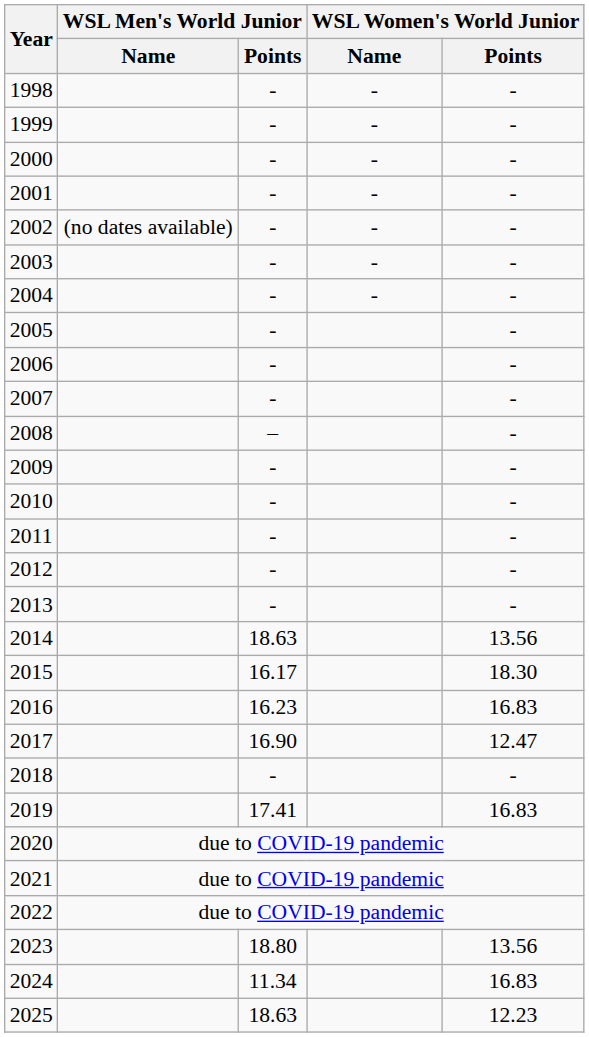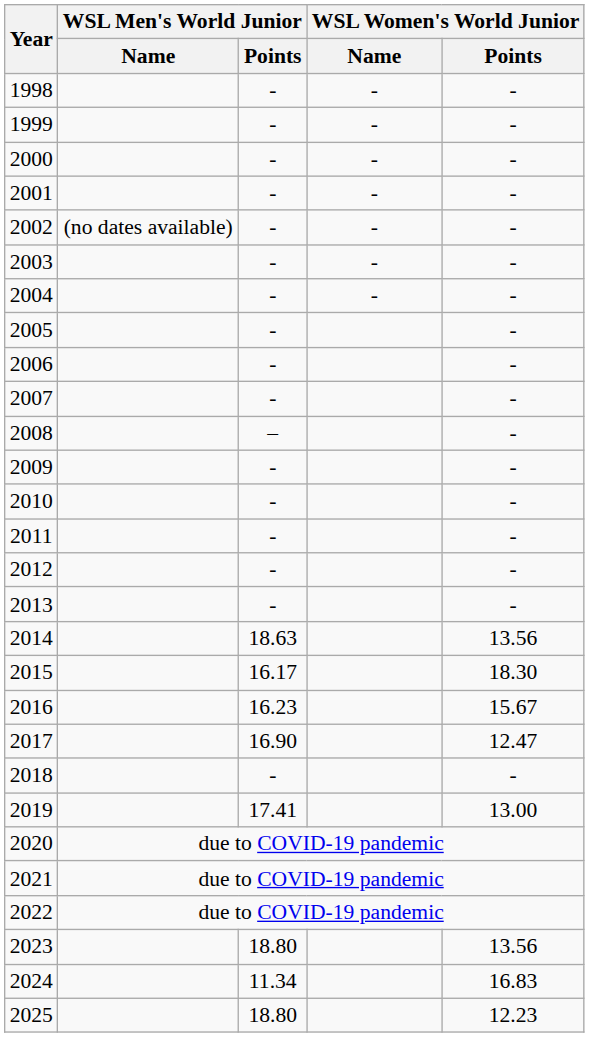2016 | WSL Women's World Junior / Points: 16.83 -> 15.67
2019 | WSL Women's World Junior / Points: 16.83 -> 13.00
2025 | WSL Men's World Junior / Points: 18.63 -> 18.80
